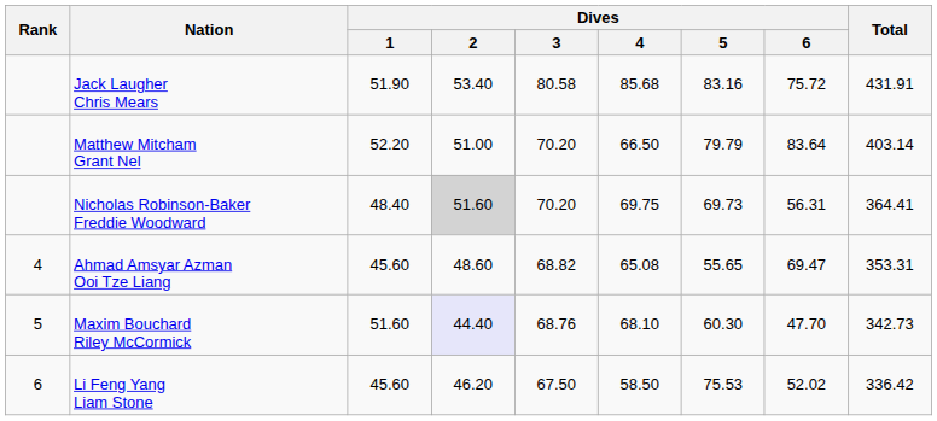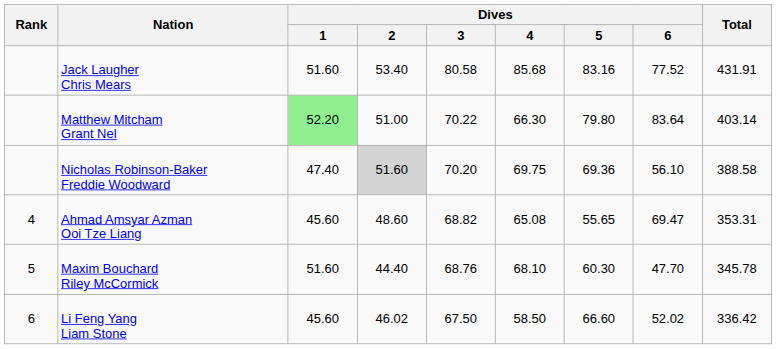Jack Laugher Chris Mears | Dives / 1: 51.90 -> 51.60
Jack Laugher Chris Mears | Dives / 6: 75.72 -> 77.52
Matthew Mitcham Grant Nel | Dives / 1: no background -> lightgreen background
Matthew Mitcham Grant Nel | Dives / 3: 70.20 -> 70.22
Matthew Mitcham Grant Nel | Dives / 4: 66.50 -> 66.30
Matthew Mitcham Grant Nel | Dives / 5: 79.79 -> 79.80
Nicholas Robinson-Baker Freddie Woodward | Dives / 1: 48.40 -> 47.40
Nicholas Robinson-Baker Freddie Woodward | Dives / 5: 69.73 -> 69.36
Nicholas Robinson-Baker Freddie Woodward | Dives / 6: 56.31 -> 56.10
Nicholas Robinson-Baker Freddie Woodward | Total: 364.41 -> 388.58
Maxim Bouchard Riley McCormick | Dives / 2: lavender background -> no background
Maxim Bouchard Riley McCormick | Total: 342.73 -> 345.78
Li Feng Yang Liam Stone | Dives / 2: 46.20 -> 46.02
Li Feng Yang Liam Stone | Dives / 5: 75.53 -> 66.60
